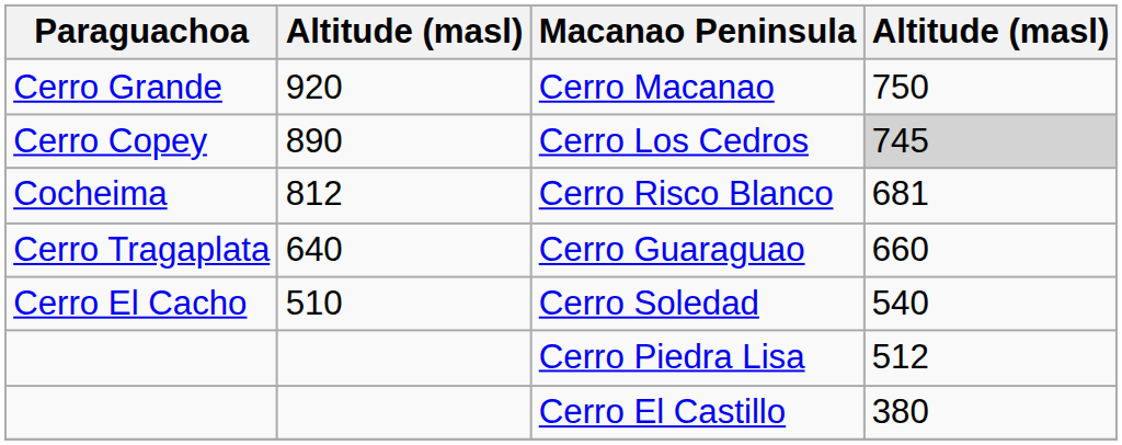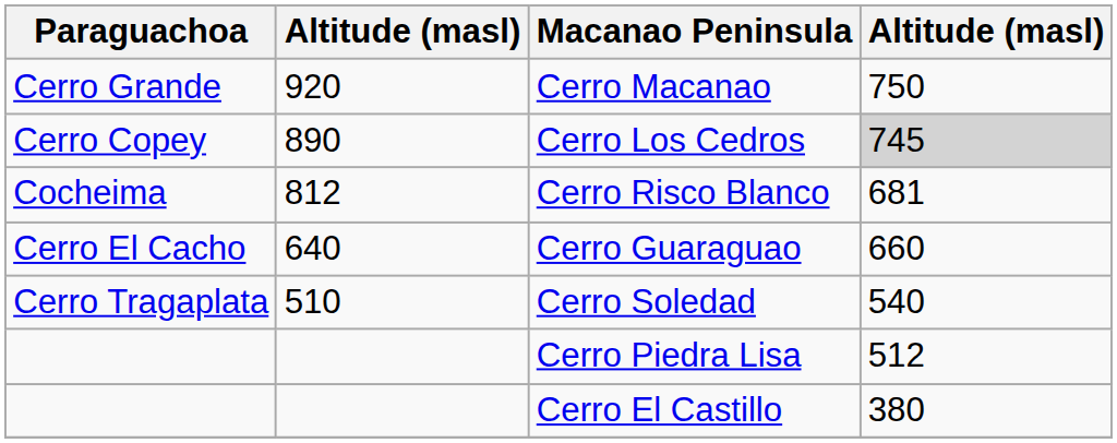Cerro Guaraguao | Paraguachoa: Cerro Tragaplata -> Cerro El Cacho
Cerro Soledad | Paraguachoa: Cerro El Cacho -> Cerro Tragaplata
